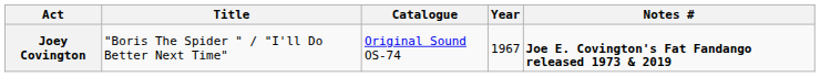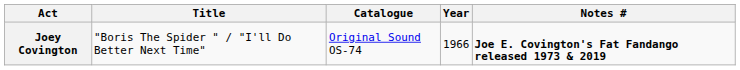Joey Covington | Year: 1967 -> 1966
